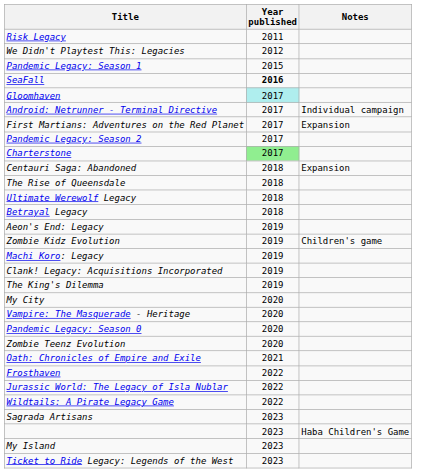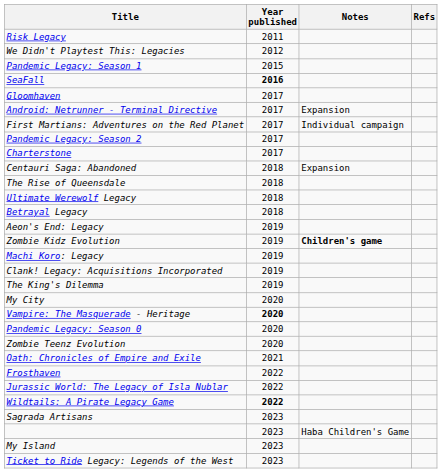+ column: Refs
Gloomhaven | Year published: paleturquoise background -> no background
Android: Netrunner - Terminal Directive | Notes: Individual campaign -> Expansion
First Martians: Adventures on the Red Planet | Notes: Expansion -> Individual campaign
Charterstone | Year published: lightgreen background -> no background
Zombie Kidz Evolution | Notes: normal -> bold
Vampire: The Masquerade - Heritage | Year published: normal -> bold
Wildtails: A Pirate Legacy Game | Year published: normal -> bold
